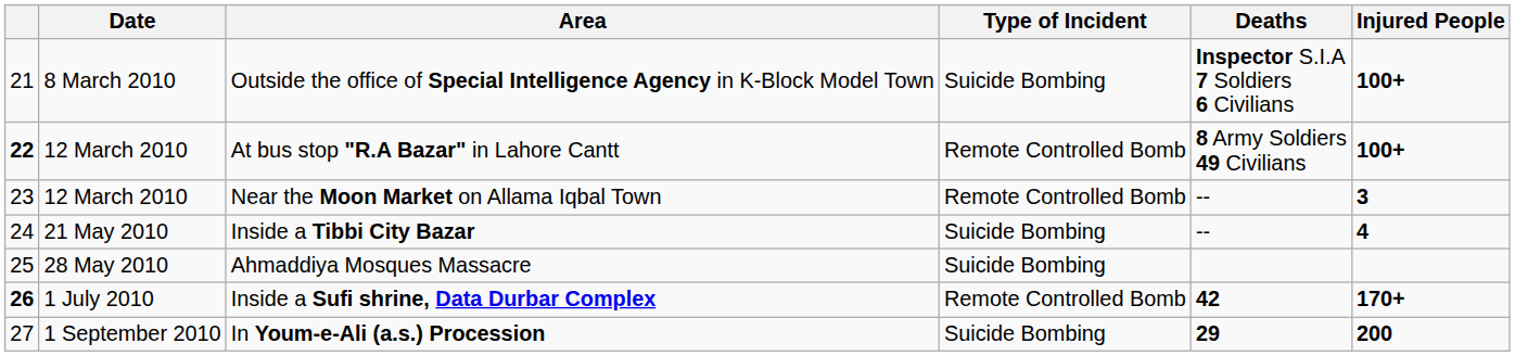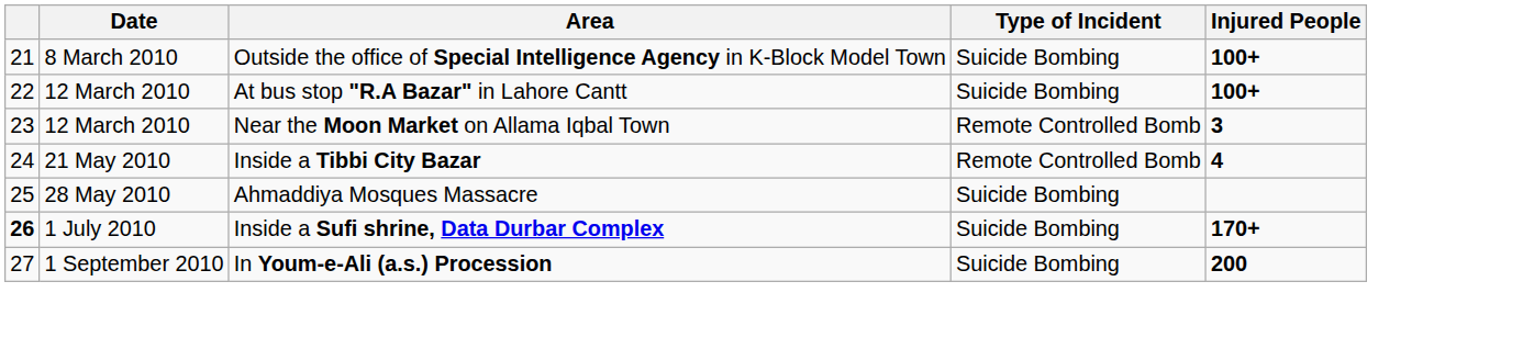- column: Deaths | Inspector S.I.A 7 Soldiers 6 Civilians | 8 Army Soldiers 49 Civilians | -- | -- | 42 | 29
At bus stop "R.A Bazar" in Lahore Cantt | column 1: bold -> normal
At bus stop "R.A Bazar" in Lahore Cantt | Type of Incident: Remote Controlled Bomb -> Suicide Bombing
Inside a Tibbi City Bazar | Type of Incident: Suicide Bombing -> Remote Controlled Bomb
Inside a Sufi shrine, Data Durbar Complex | Type of Incident: Remote Controlled Bomb -> Suicide Bombing
